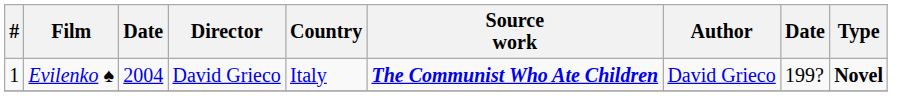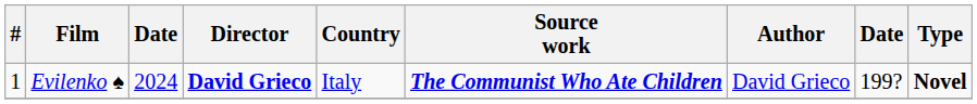Evilenko ♠ | column 3: 2004 -> 2024
Evilenko ♠ | Director: normal -> bold
